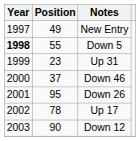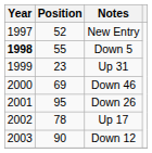New Entry | Position: 49 -> 52
Down 46 | Position: 37 -> 69
